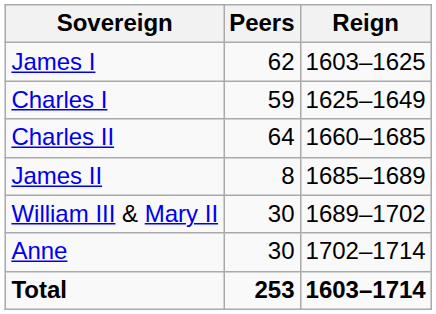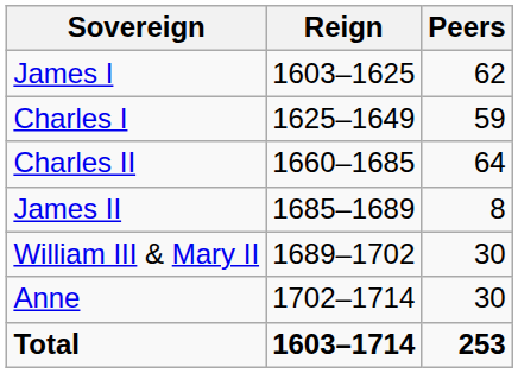columns swapped: Reign <-> Peers
